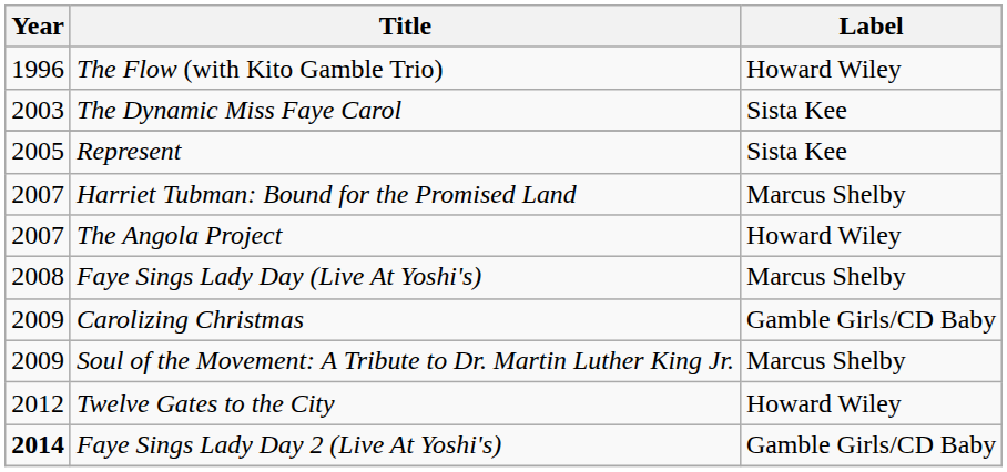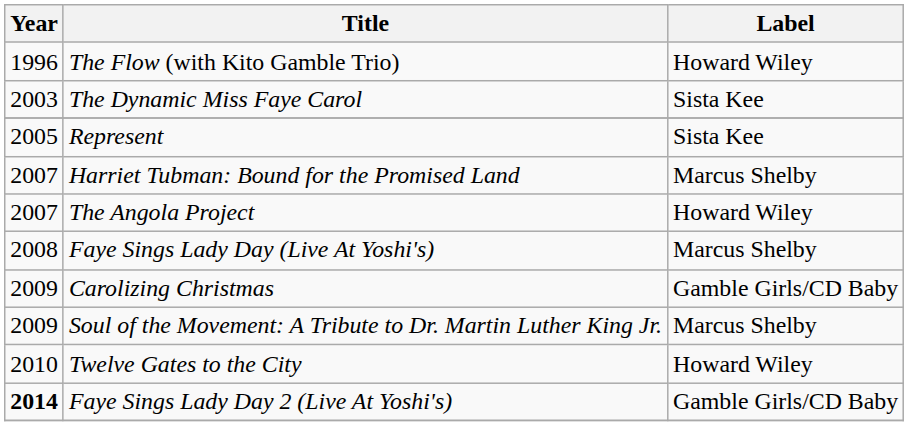Twelve Gates to the City | Year: 2012 -> 2010
